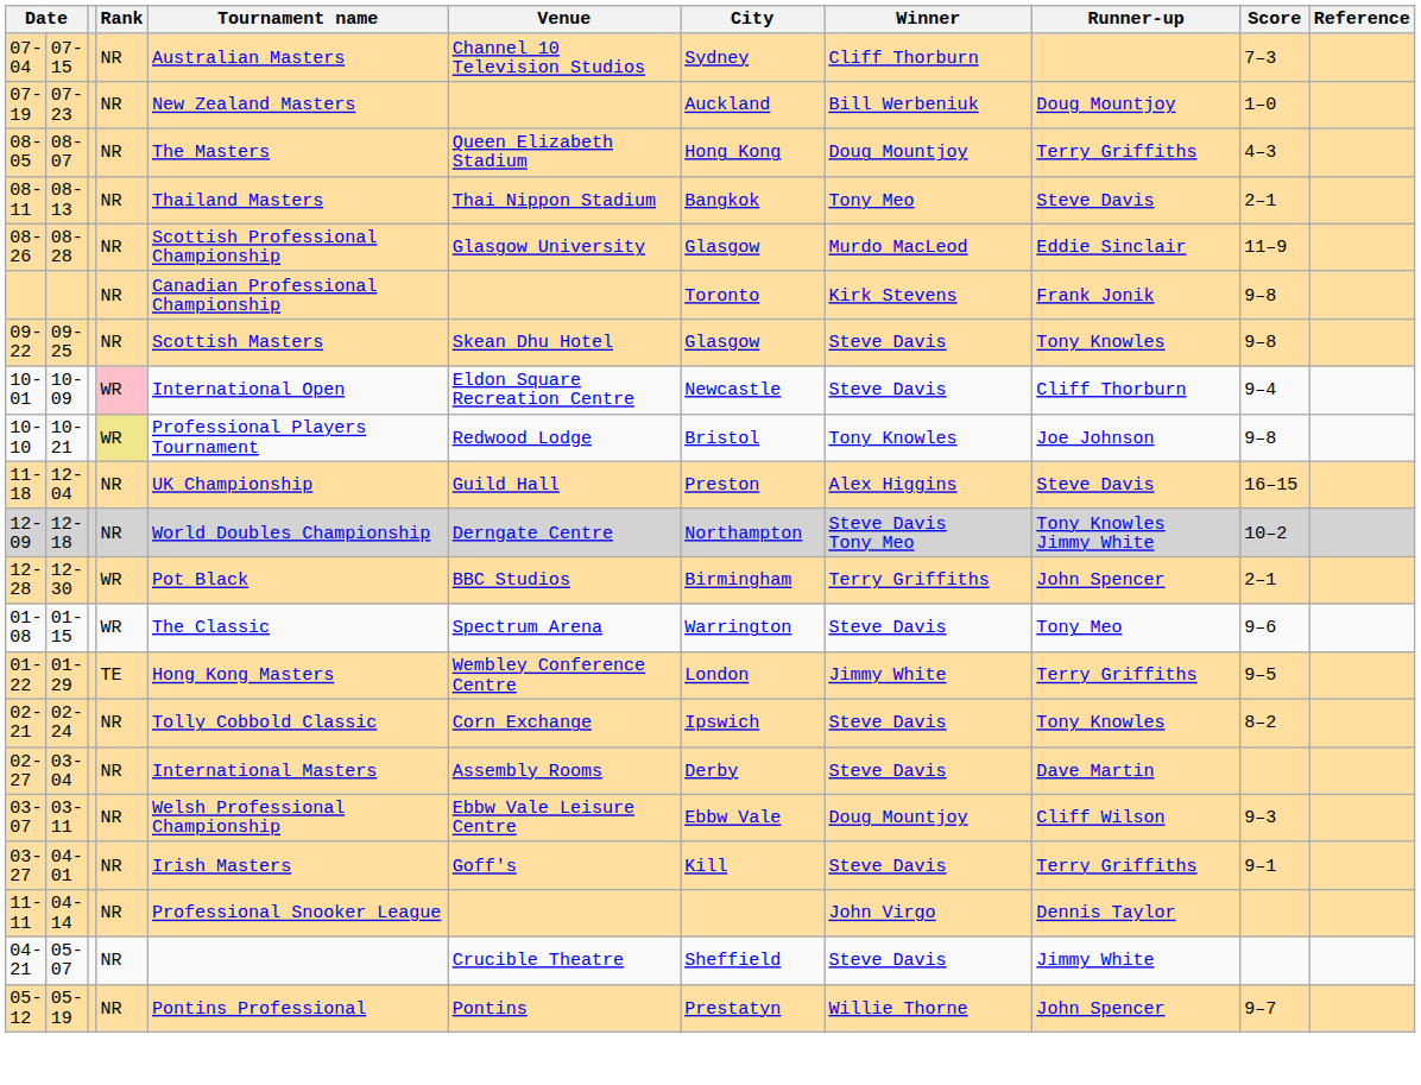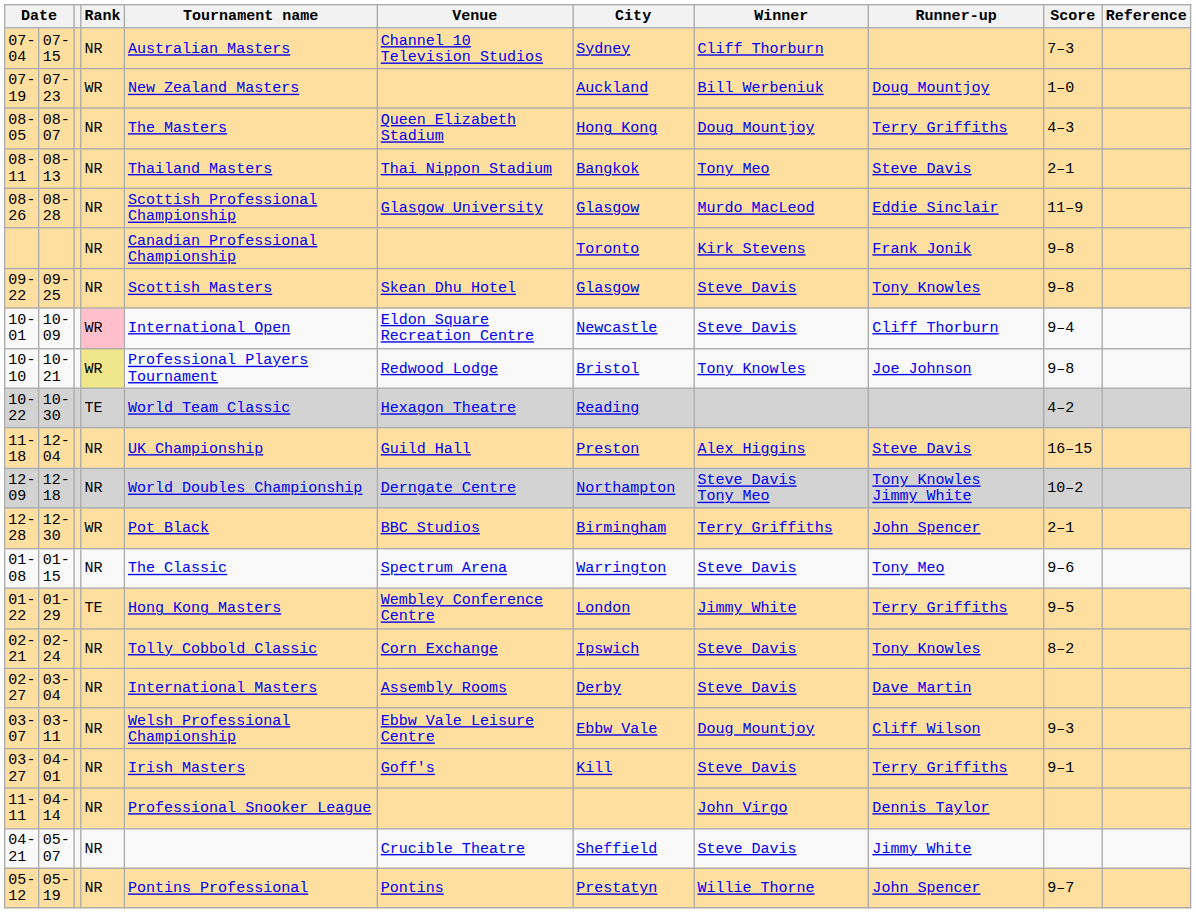07-19 | Rank: NR -> WR
+ row: 10-22 | 10-30 | TE | World Team Classic | Hexagon Theatre | Reading | 4–2
01-08 | Rank: WR -> NR
